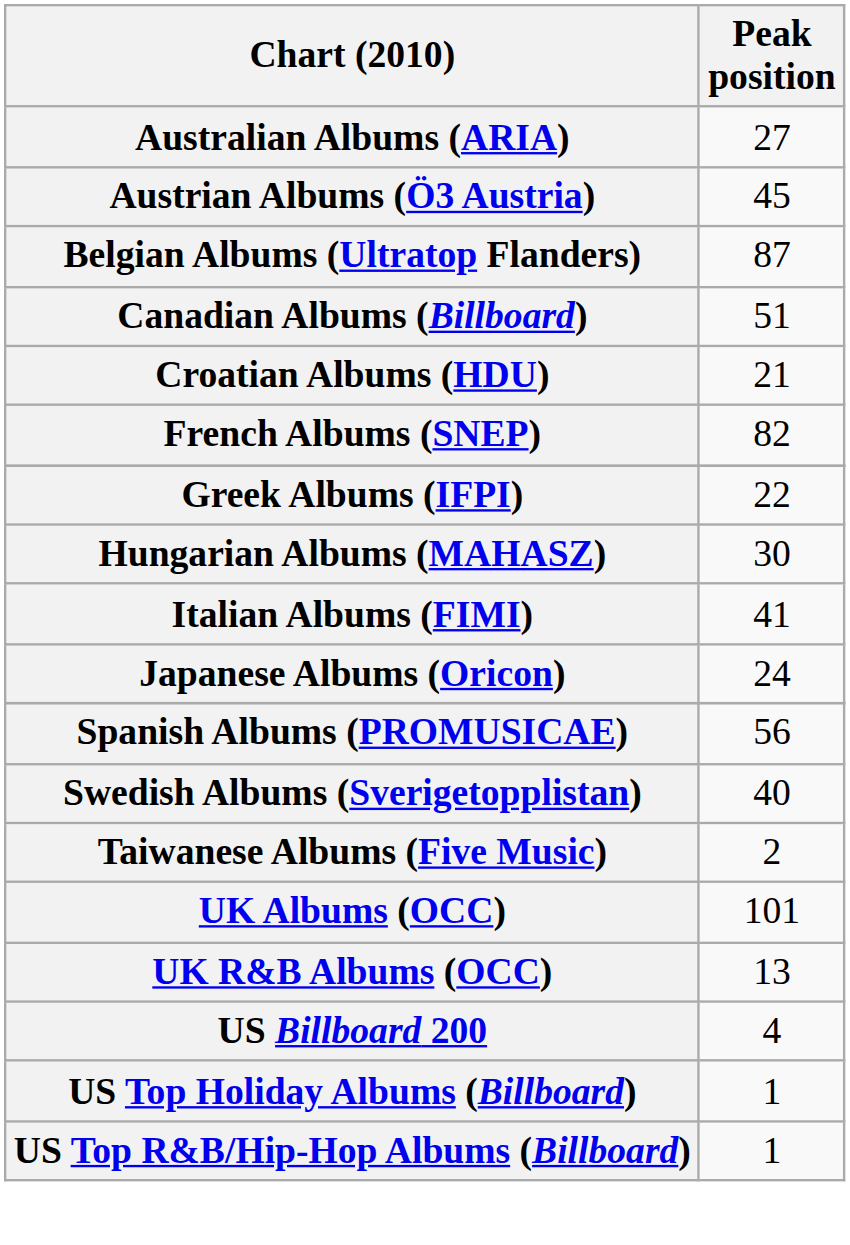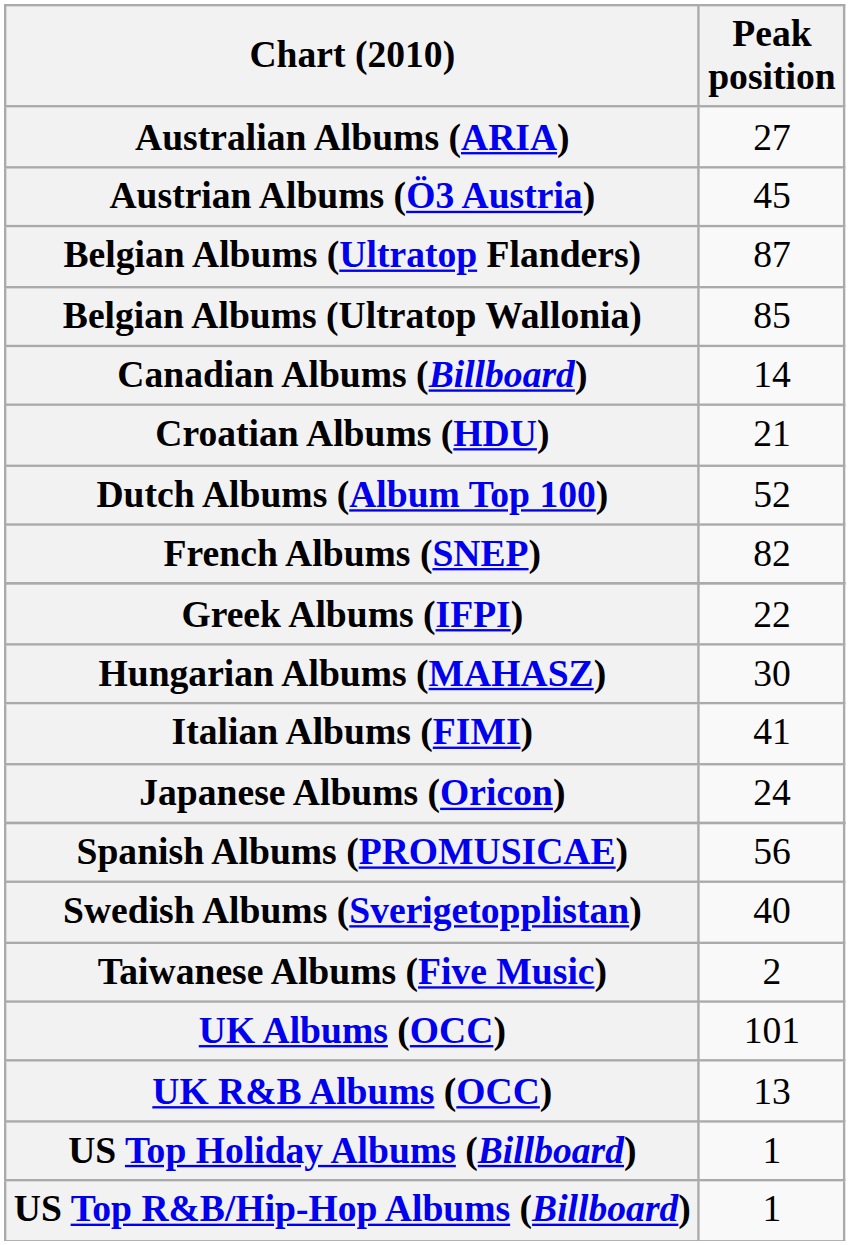+ row: Belgian Albums (Ultratop Wallonia) | 85
Canadian Albums (Billboard) | Peak position: 51 -> 14
+ row: Dutch Albums (Album Top 100) | 52
- row: US Billboard 200 | 4
